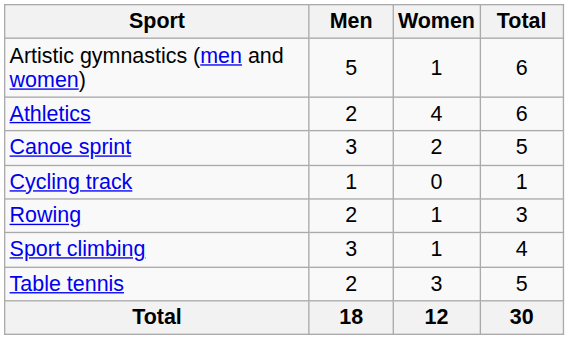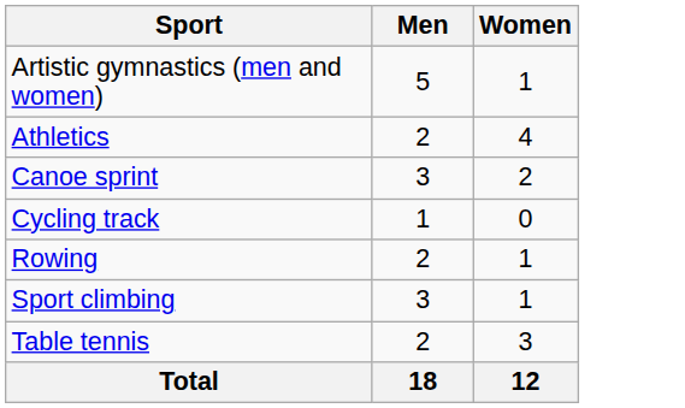- column: Total | 6 | 6 | 5 | 1 | 3 | 4 | 5 | 30
